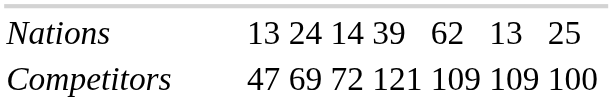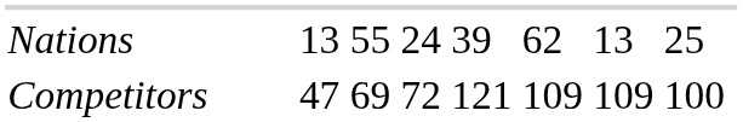Nations | column 11: 24 -> 55
Nations | column 12: 14 -> 24
